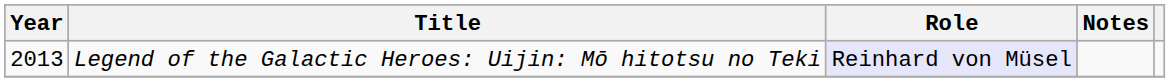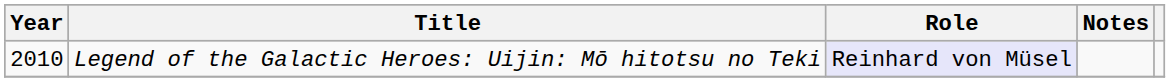Legend of the Galactic Heroes: Uijin: Mō hitotsu no Teki | Year: 2013 -> 2010
